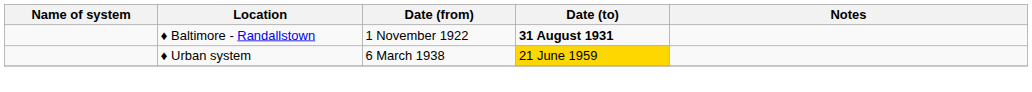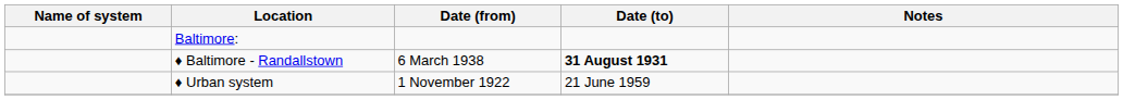+ row: Baltimore:
♦ Baltimore - Randallstown | Date (from): 1 November 1922 -> 6 March 1938
♦ Urban system | Date (from): 6 March 1938 -> 1 November 1922
♦ Urban system | Date (to): gold background -> no background
